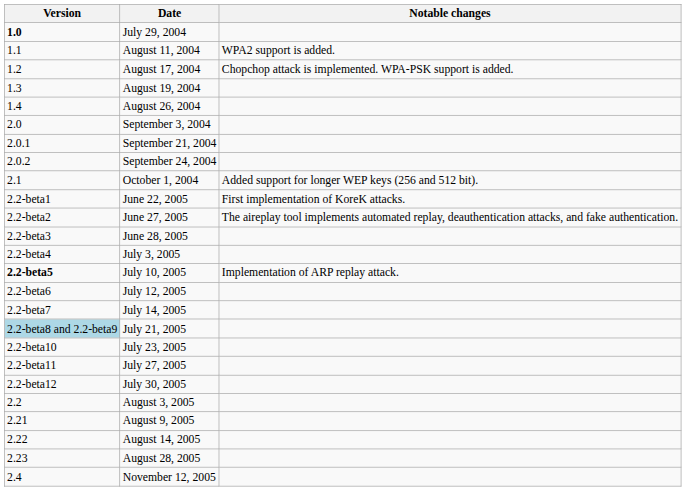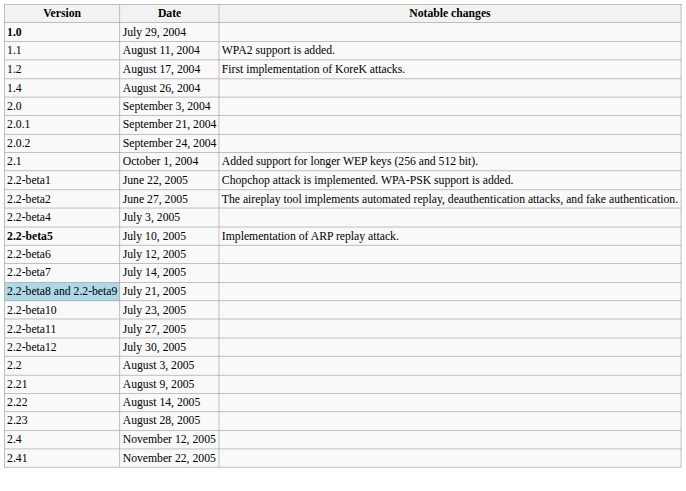August 17, 2004 | Notable changes: Chopchop attack is implemented. WPA-PSK support is added. -> First implementation of KoreK attacks.
- row: 1.3 | August 19, 2004
June 22, 2005 | Notable changes: First implementation of KoreK attacks. -> Chopchop attack is implemented. WPA-PSK support is added.
- row: 2.2-beta3 | June 28, 2005
+ row: 2.41 | November 22, 2005
